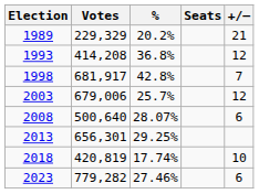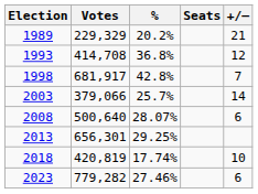1993 | Votes: 414,208 -> 414,708
2003 | Votes: 679,006 -> 379,066
2003 | +/–: 12 -> 14
